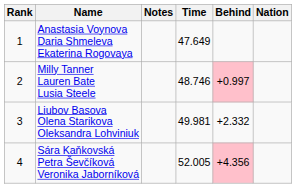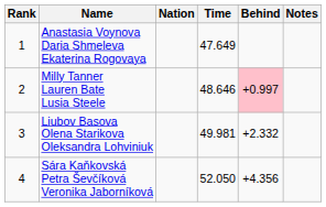columns swapped: Nation <-> Notes
Milly Tanner Lauren Bate Lusia Steele | Time: 48.746 -> 48.646
Sára Kaňkovská Petra Ševčíková Veronika Jaborníková | Time: 52.005 -> 52.050
Sára Kaňkovská Petra Ševčíková Veronika Jaborníková | Behind: pink background -> no background
